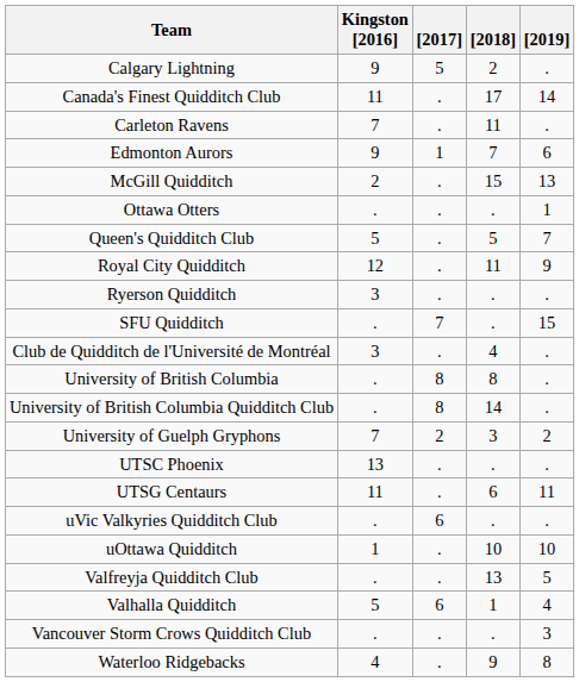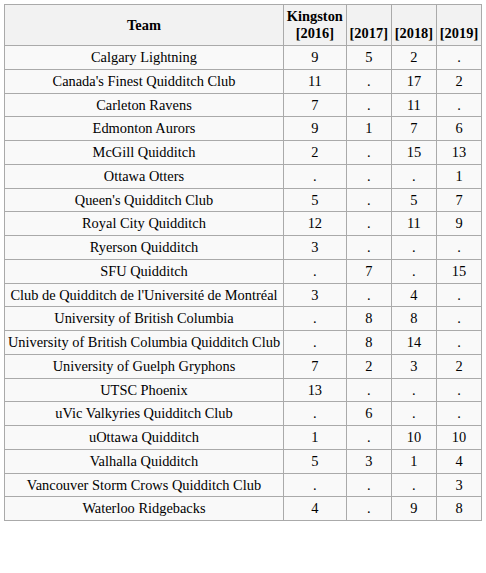Canada's Finest Quidditch Club | [2019]: 14 -> 2
- row: UTSG Centaurs | 11 | . | 6 | 11
- row: Valfreyja Quidditch Club | . | . | 13 | 5
Valhalla Quidditch | [2017]: 6 -> 3
